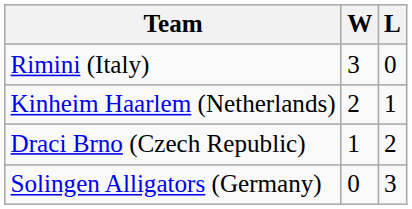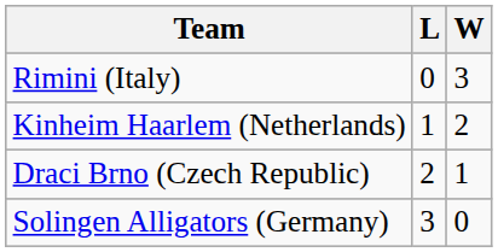columns swapped: W <-> L
